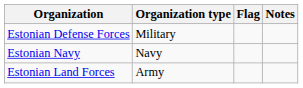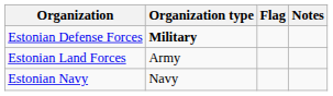Estonian Defense Forces | Organization type: normal -> bold
rows swapped: Estonian Land Forces <-> Estonian Navy
